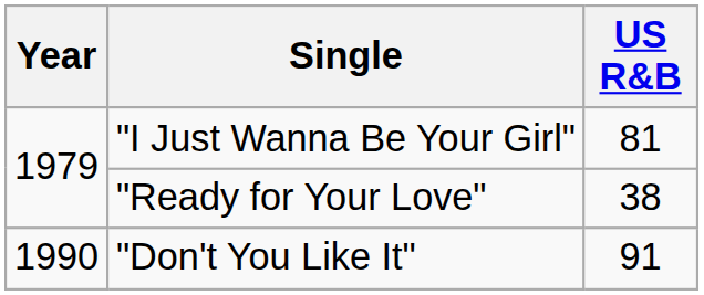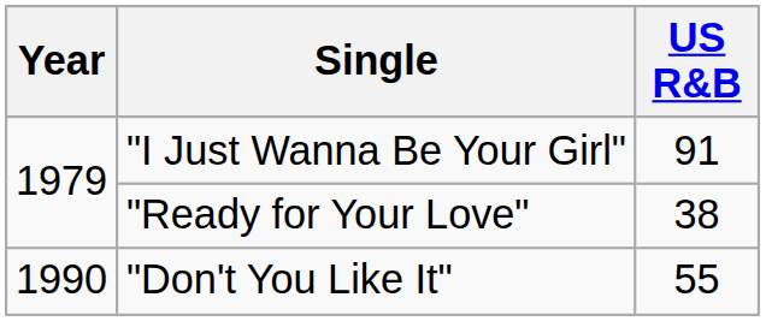"I Just Wanna Be Your Girl" | US R&B: 81 -> 91
"Don't You Like It" | US R&B: 91 -> 55
